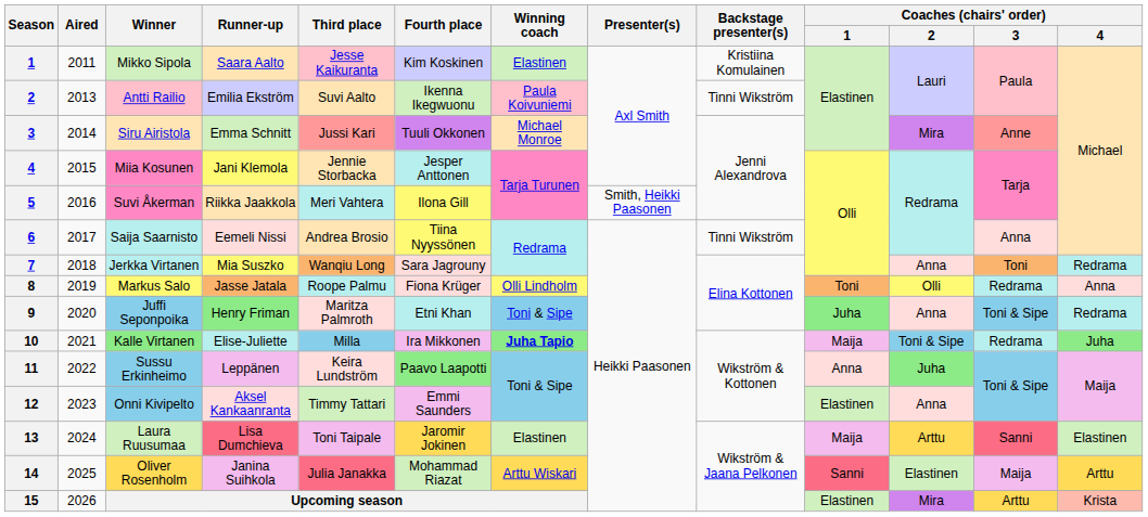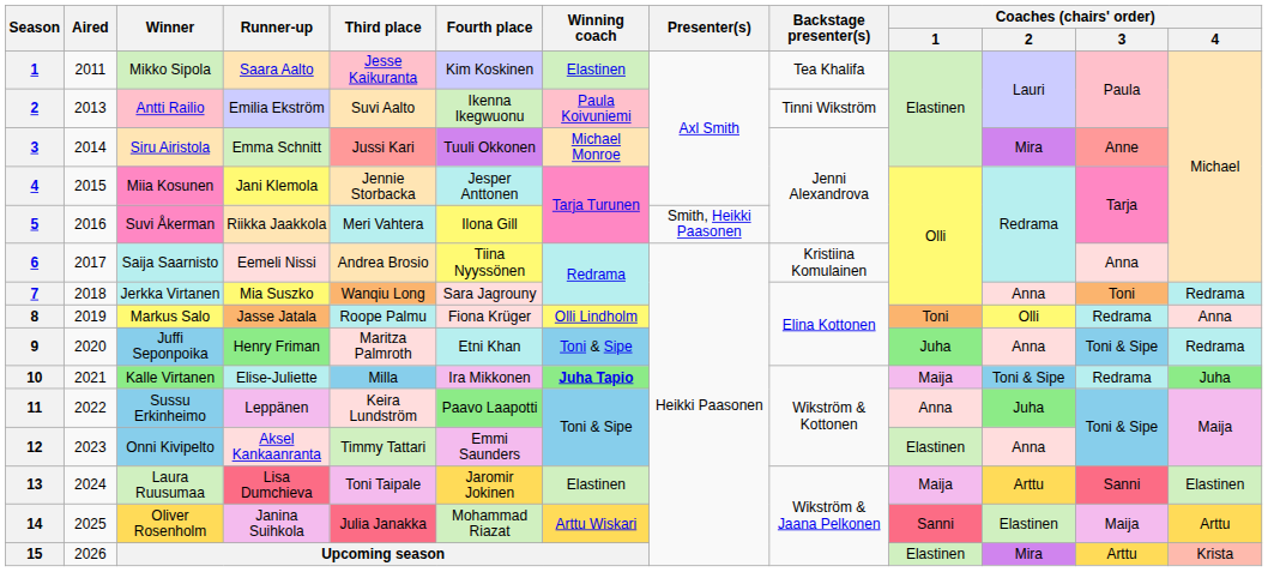Mikko Sipola | Backstage presenter(s): Kristiina Komulainen -> Tea Khalifa
Saija Saarnisto | Backstage presenter(s): Tinni Wikström -> Kristiina Komulainen
